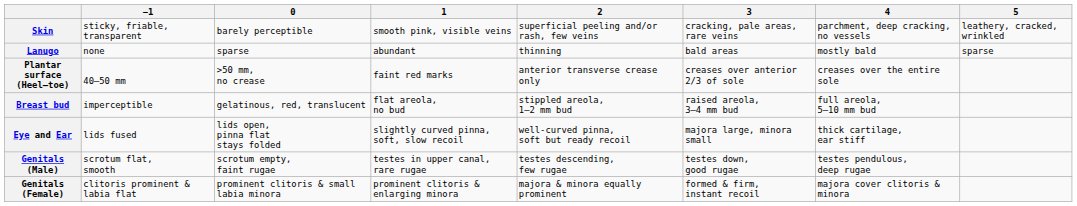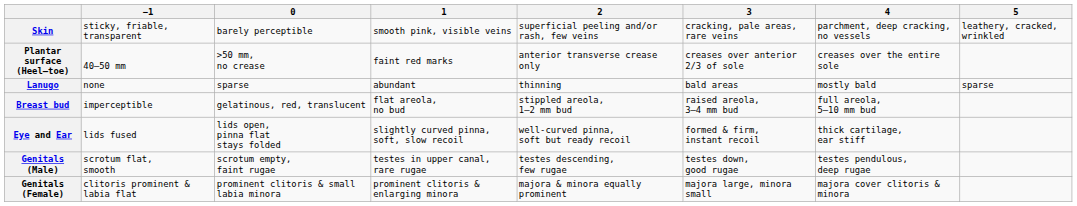rows swapped: Lanugo <-> Plantar surface (Heel–toe)
Eye and Ear | 3: majora large, minora small -> formed & firm, instant recoil
Genitals (Female) | 3: formed & firm, instant recoil -> majora large, minora small
